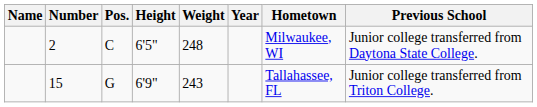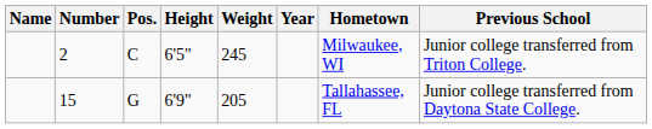2 | Weight: 248 -> 245
2 | Previous School: Junior college transferred from Daytona State College. -> Junior college transferred from Triton College.
15 | Weight: 243 -> 205
15 | Previous School: Junior college transferred from Triton College. -> Junior college transferred from Daytona State College.
